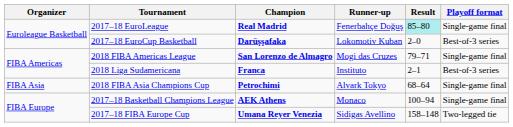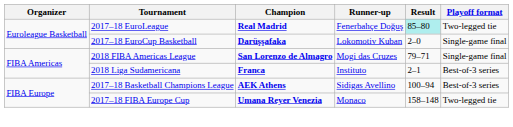2017–18 EuroLeague | Playoff format: Single-game final -> Two-legged tie
2017–18 EuroCup Basketball | Playoff format: Best-of-3 series -> Single-game final
- row: FIBA Asia | 2018 FIBA Asia Champions Cup | Petrochimi | Alvark Tokyo | 68–64 | Single-game final
2017–18 Basketball Champions League | Runner-up: Monaco -> Sidigas Avellino
2017–18 Basketball Champions League | Playoff format: Single-game final -> Best-of-3 series
2017–18 FIBA Europe Cup | Runner-up: Sidigas Avellino -> Monaco
